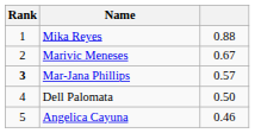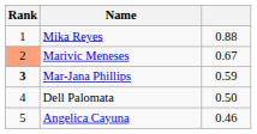Marivic Meneses | Rank: no background -> lightsalmon background
Mar-Jana Phillips | column 3: 0.57 -> 0.59
